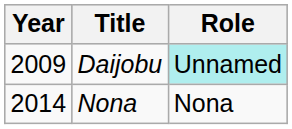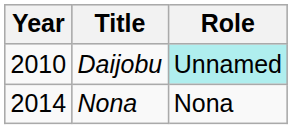Daijobu | Year: 2009 -> 2010
